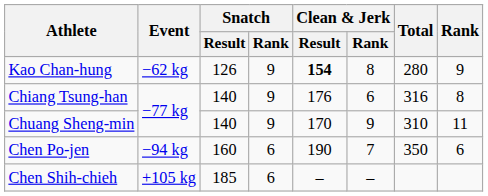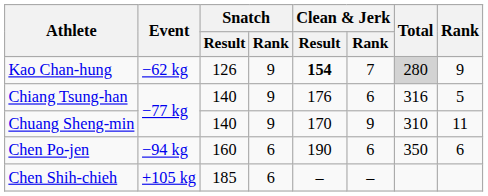Kao Chan-hung | Clean & Jerk / Rank: 8 -> 7
Kao Chan-hung | Total: no background -> lightgrey background
Chiang Tsung-han | Rank: 8 -> 5
Chen Po-jen | Clean & Jerk / Rank: 7 -> 6
